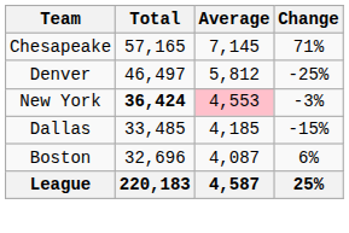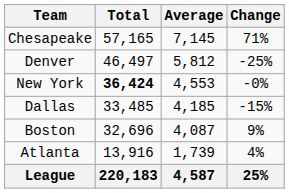New York | Average: pink background -> no background
New York | Change: -3% -> -0%
Boston | Change: 6% -> 9%
+ row: Atlanta | 13,916 | 1,739 | 4%
